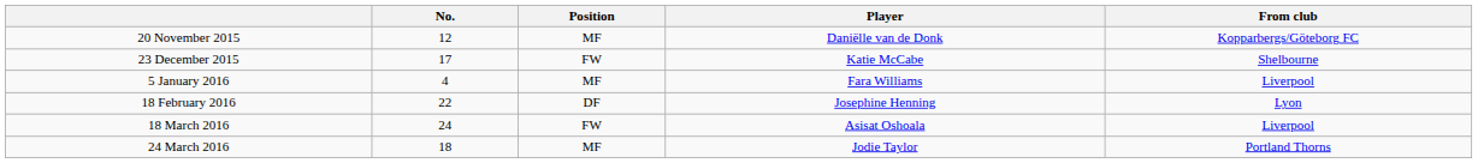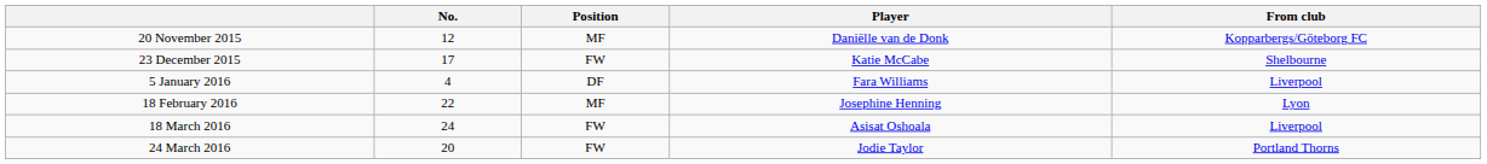5 January 2016 | Position: MF -> DF
18 February 2016 | Position: DF -> MF
24 March 2016 | No.: 18 -> 20
24 March 2016 | Position: MF -> FW
